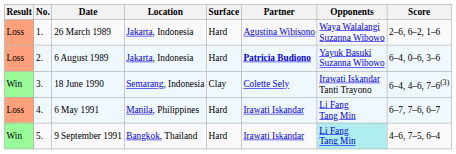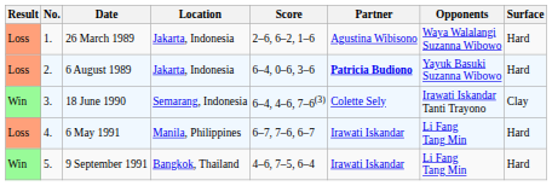columns swapped: Surface <-> Score
9 September 1991 | Opponents: paleturquoise background -> no background
